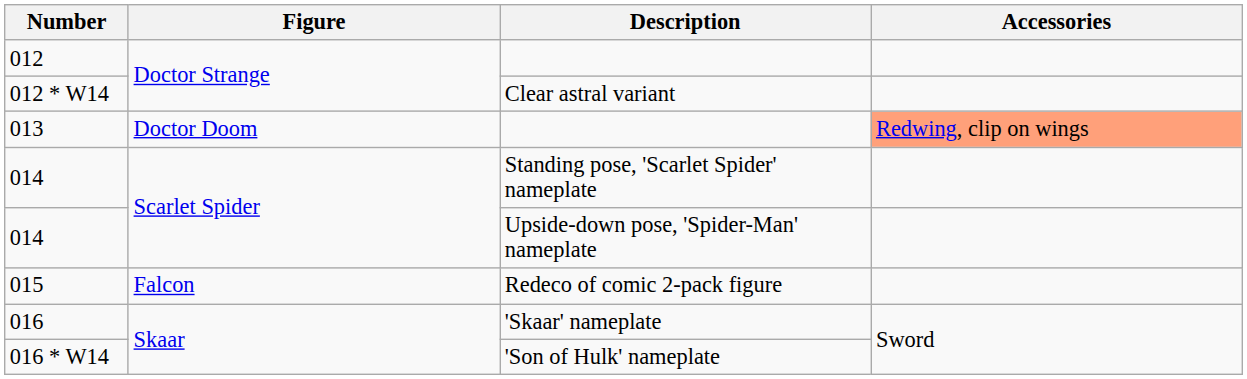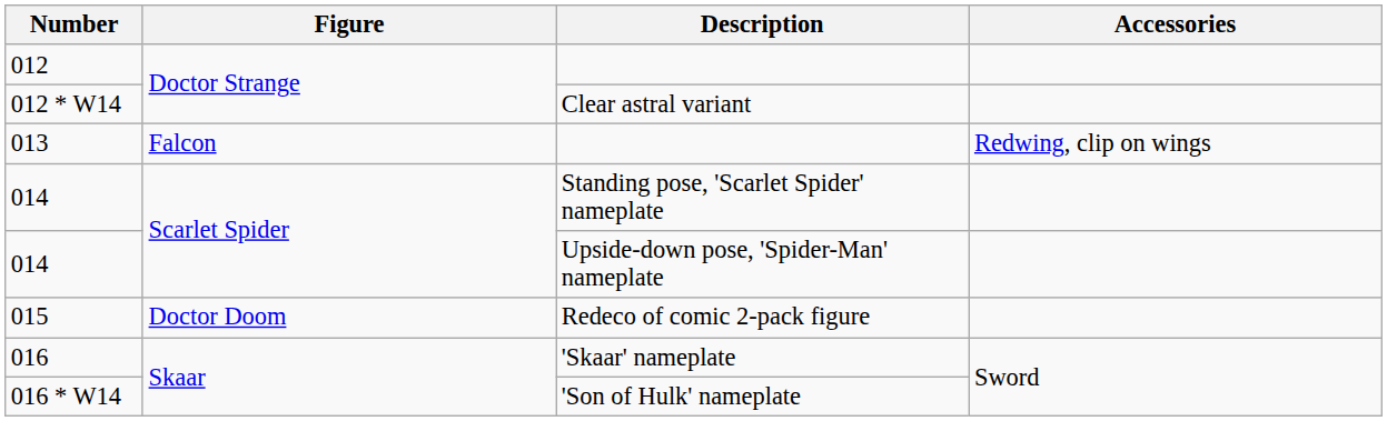013 | Figure: Doctor Doom -> Falcon
013 | Accessories: lightsalmon background -> no background
015 | Figure: Falcon -> Doctor Doom
